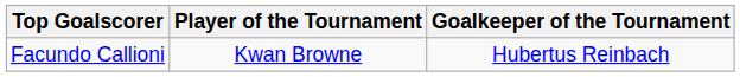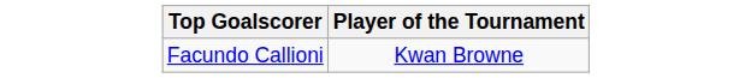- column: Goalkeeper of the Tournament | Hubertus Reinbach
